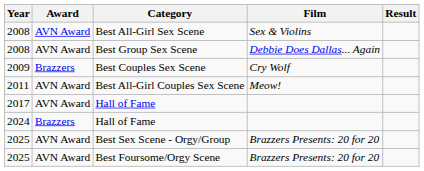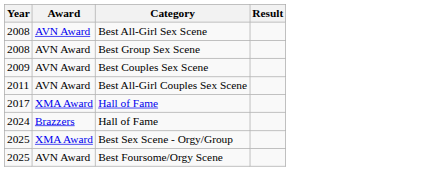- column: Film | Sex & Violins | Debbie Does Dallas... Again | Cry Wolf | Meow! | Brazzers Presents: 20 for 20 | Brazzers Presents: 20 for 20
Best Couples Sex Scene | Award: Brazzers -> AVN Award
2017 / Hall of Fame | Award: AVN Award -> XMA Award
Best Sex Scene - Orgy/Group | Award: AVN Award -> XMA Award
